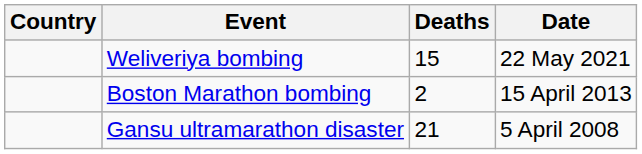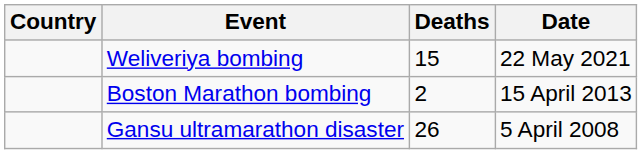Gansu ultramarathon disaster | Deaths: 21 -> 26
